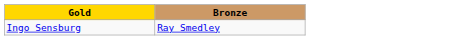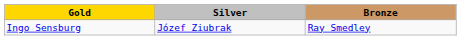+ column: Silver | Józef Ziubrak
